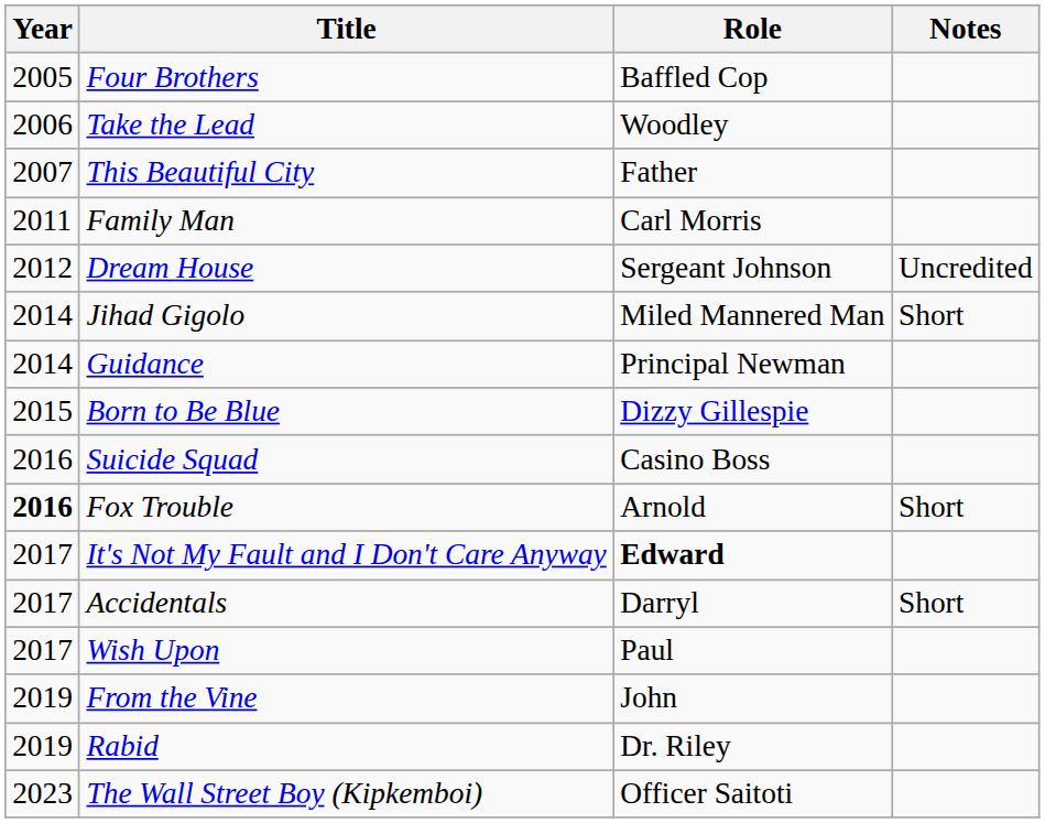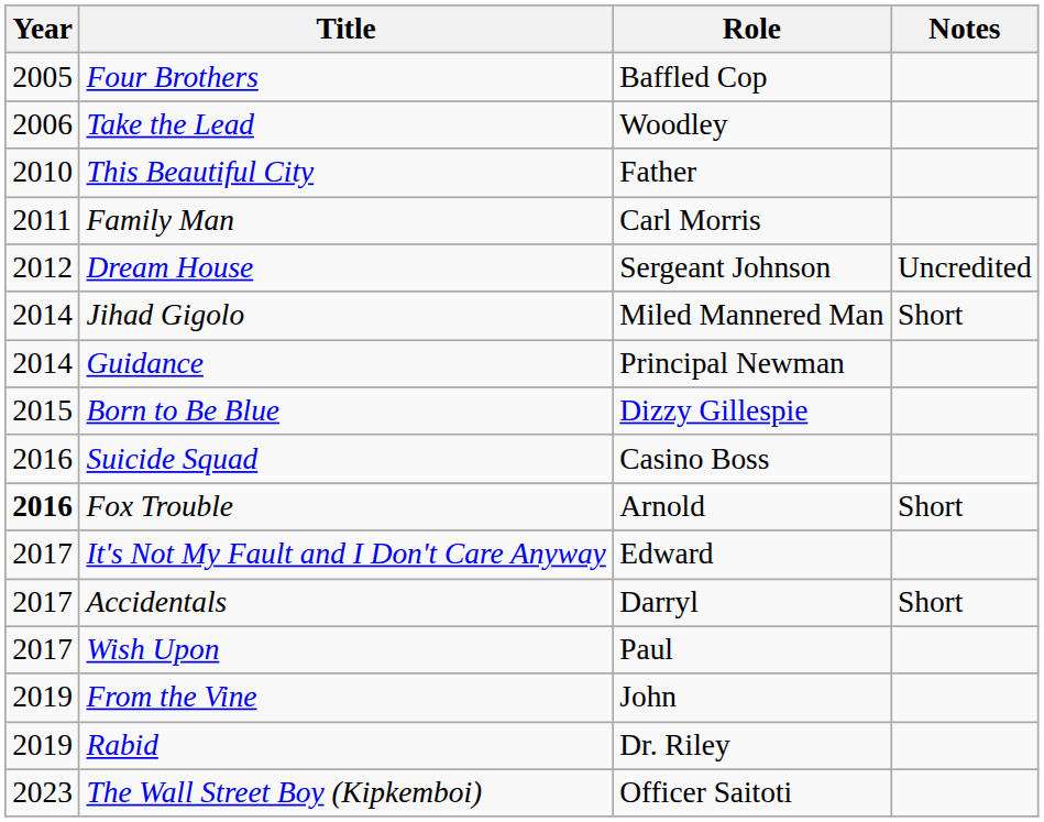This Beautiful City | Year: 2007 -> 2010
It's Not My Fault and I Don't Care Anyway | Role: bold -> normal
